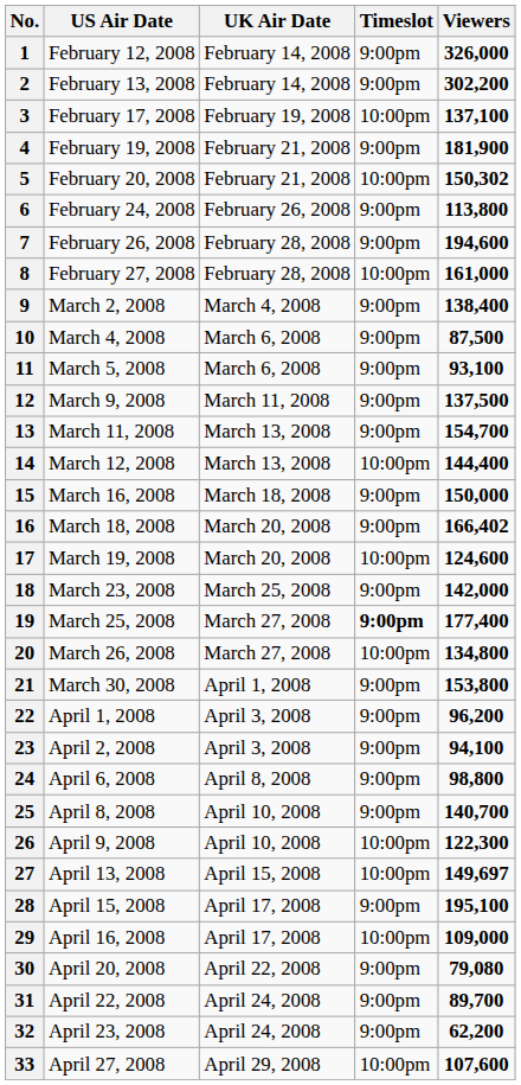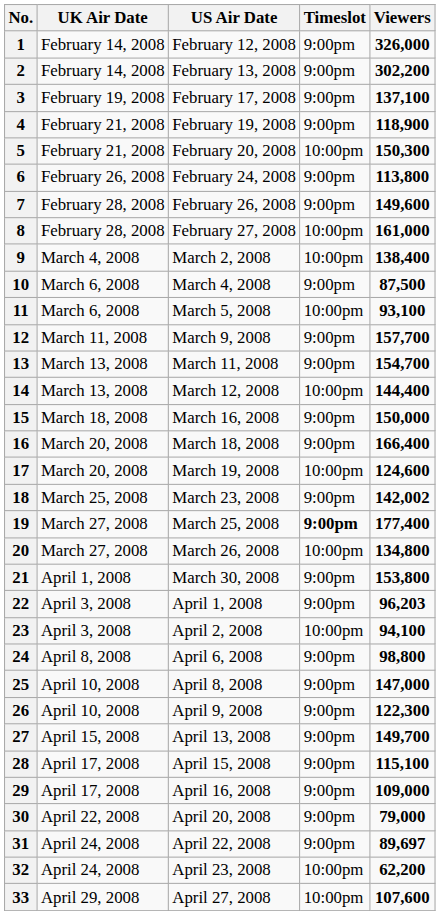columns swapped: US Air Date <-> UK Air Date
3 | Timeslot: 10:00pm -> 9:00pm
4 | Viewers: 181,900 -> 118,900
5 | Viewers: 150,302 -> 150,300
7 | Viewers: 194,600 -> 149,600
9 | Timeslot: 9:00pm -> 10:00pm
11 | Timeslot: 9:00pm -> 10:00pm
12 | Viewers: 137,500 -> 157,700
16 | Viewers: 166,402 -> 166,400
18 | Viewers: 142,000 -> 142,002
22 | Viewers: 96,200 -> 96,203
23 | Timeslot: 9:00pm -> 10:00pm
25 | Viewers: 140,700 -> 147,000
26 | Timeslot: 10:00pm -> 9:00pm
27 | Timeslot: 10:00pm -> 9:00pm
27 | Viewers: 149,697 -> 149,700
28 | Viewers: 195,100 -> 115,100
29 | Timeslot: 10:00pm -> 9:00pm
30 | Viewers: 79,080 -> 79,000
31 | Viewers: 89,700 -> 89,697
32 | Timeslot: 9:00pm -> 10:00pm
